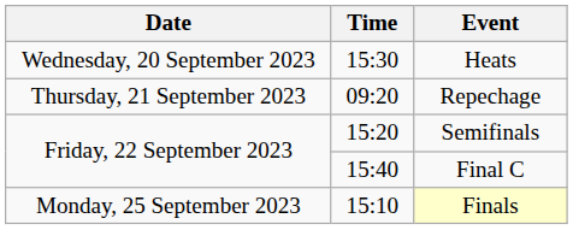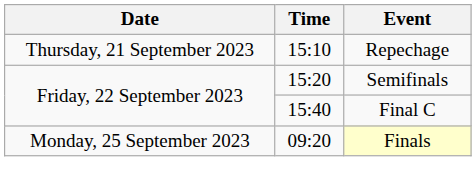- row: Wednesday, 20 September 2023 | 15:30 | Heats
Repechage | Time: 09:20 -> 15:10
Finals | Time: 15:10 -> 09:20
